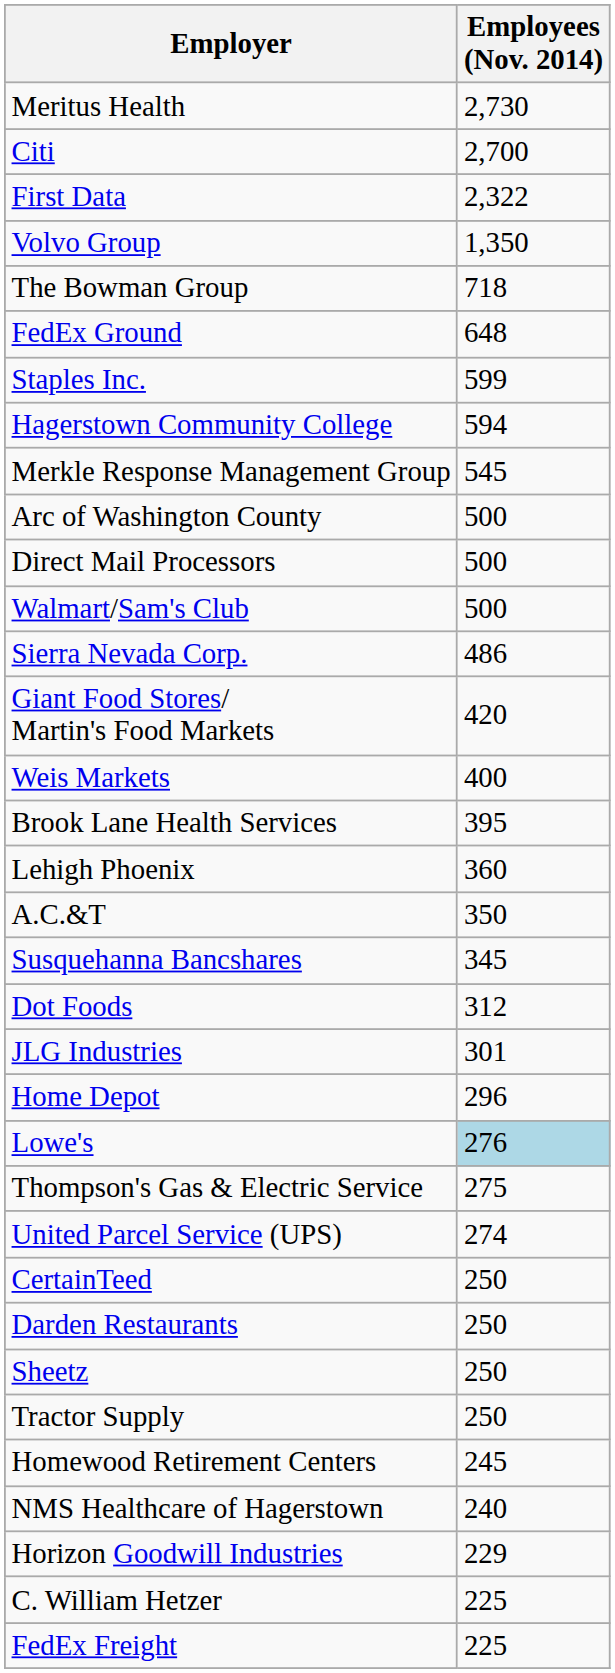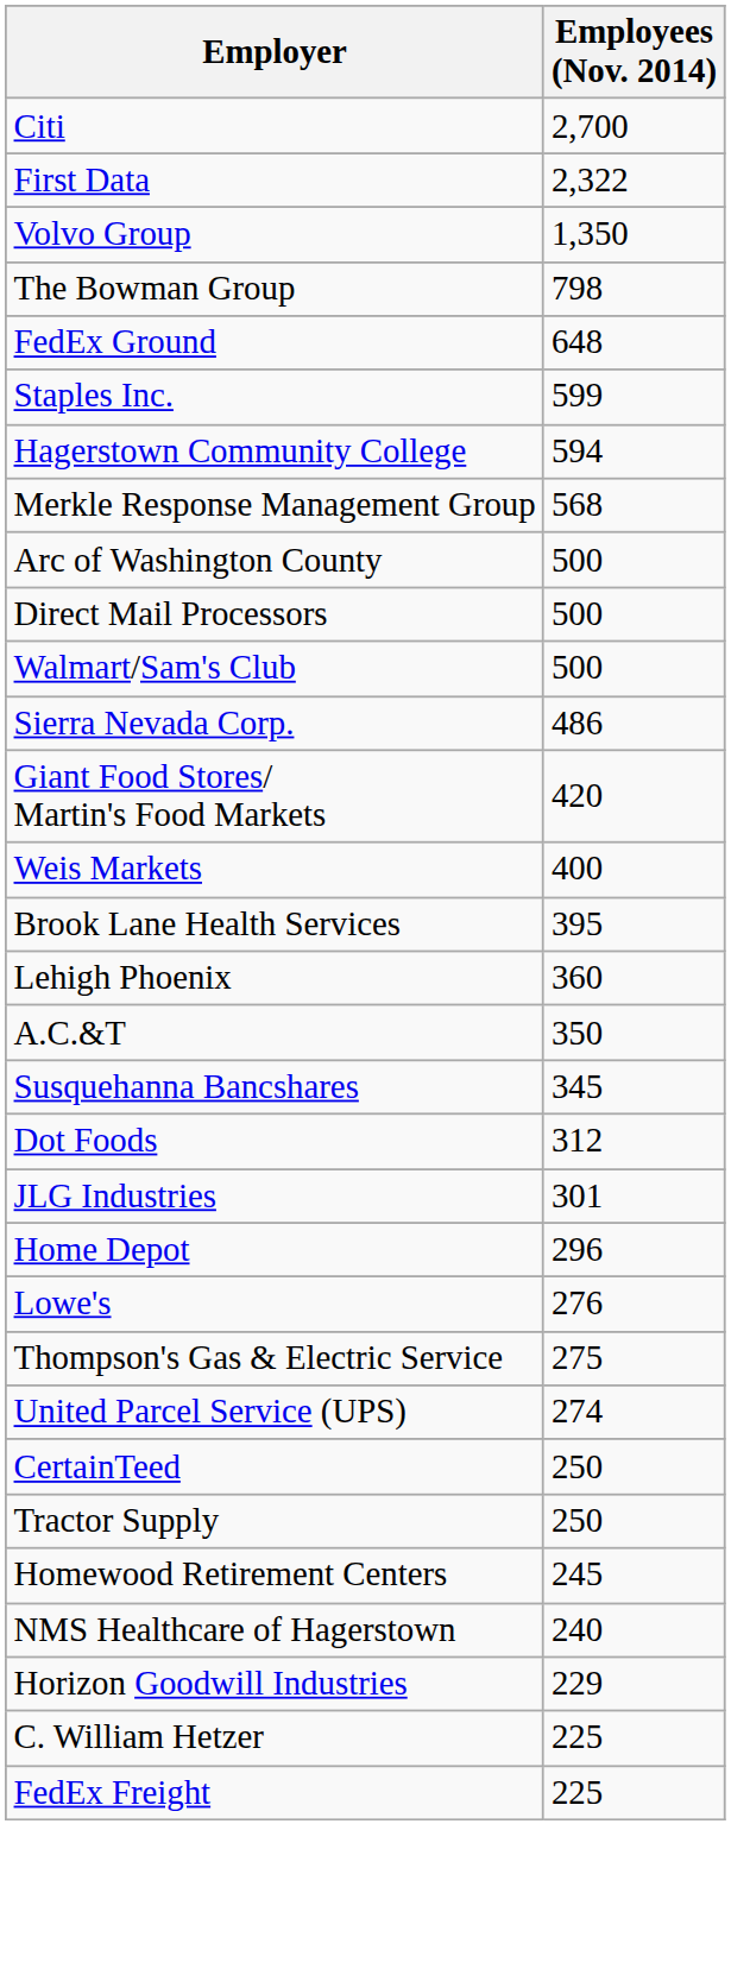- row: Meritus Health | 2,730
The Bowman Group | Employees (Nov. 2014): 718 -> 798
Merkle Response Management Group | Employees (Nov. 2014): 545 -> 568
Lowe's | Employees (Nov. 2014): lightblue background -> no background
- row: Darden Restaurants | 250
- row: Sheetz | 250
